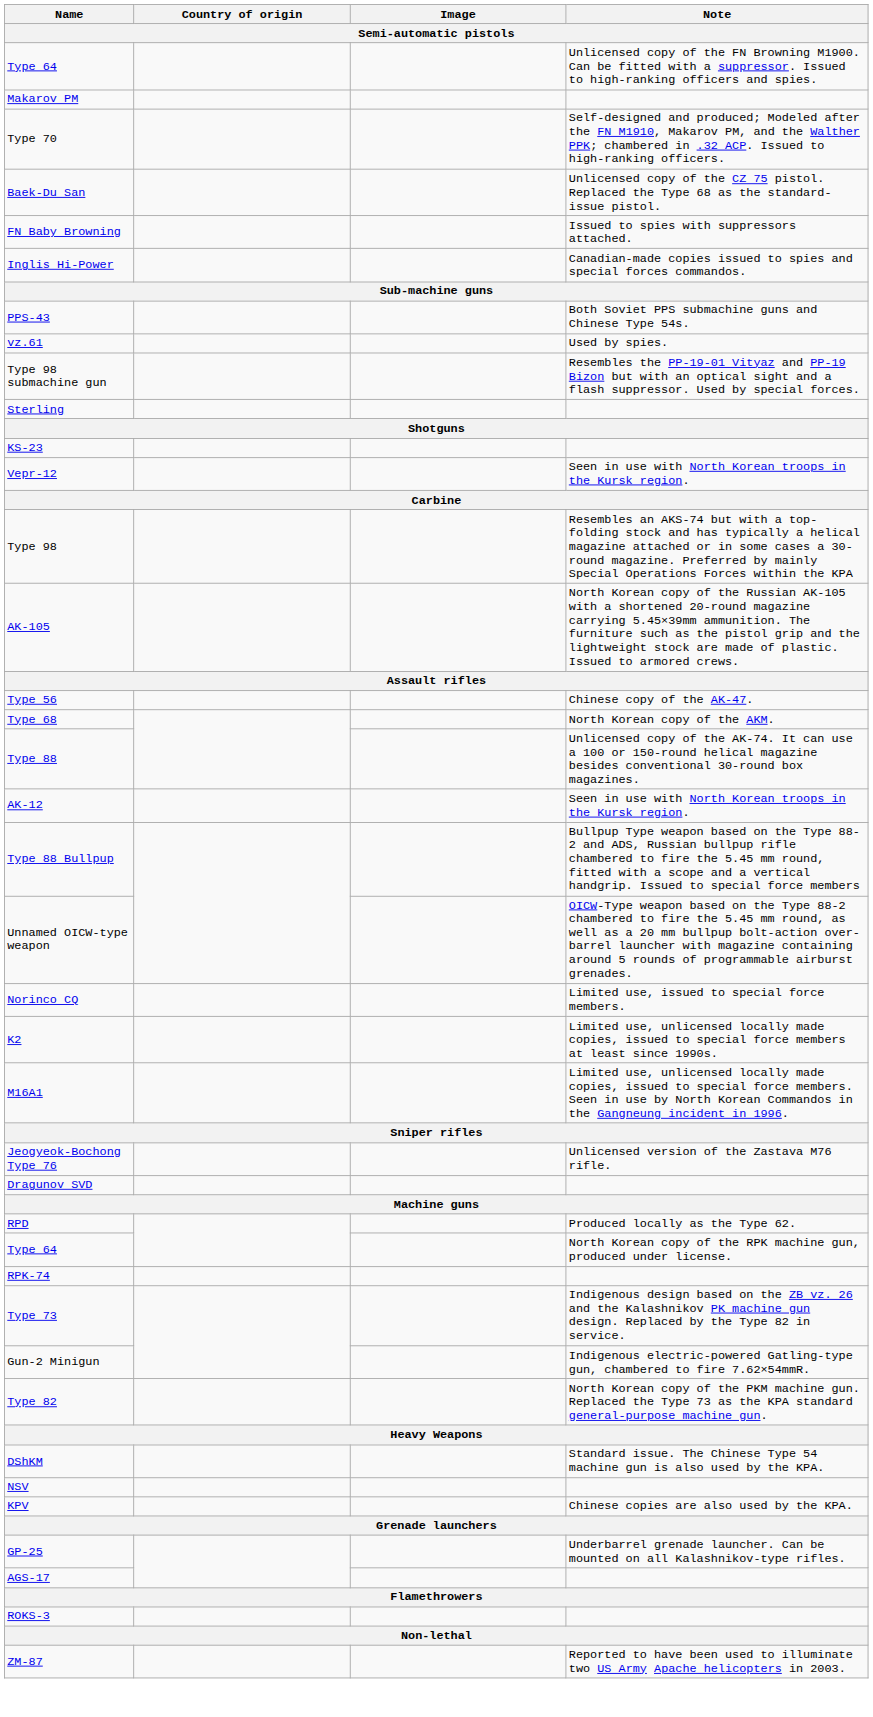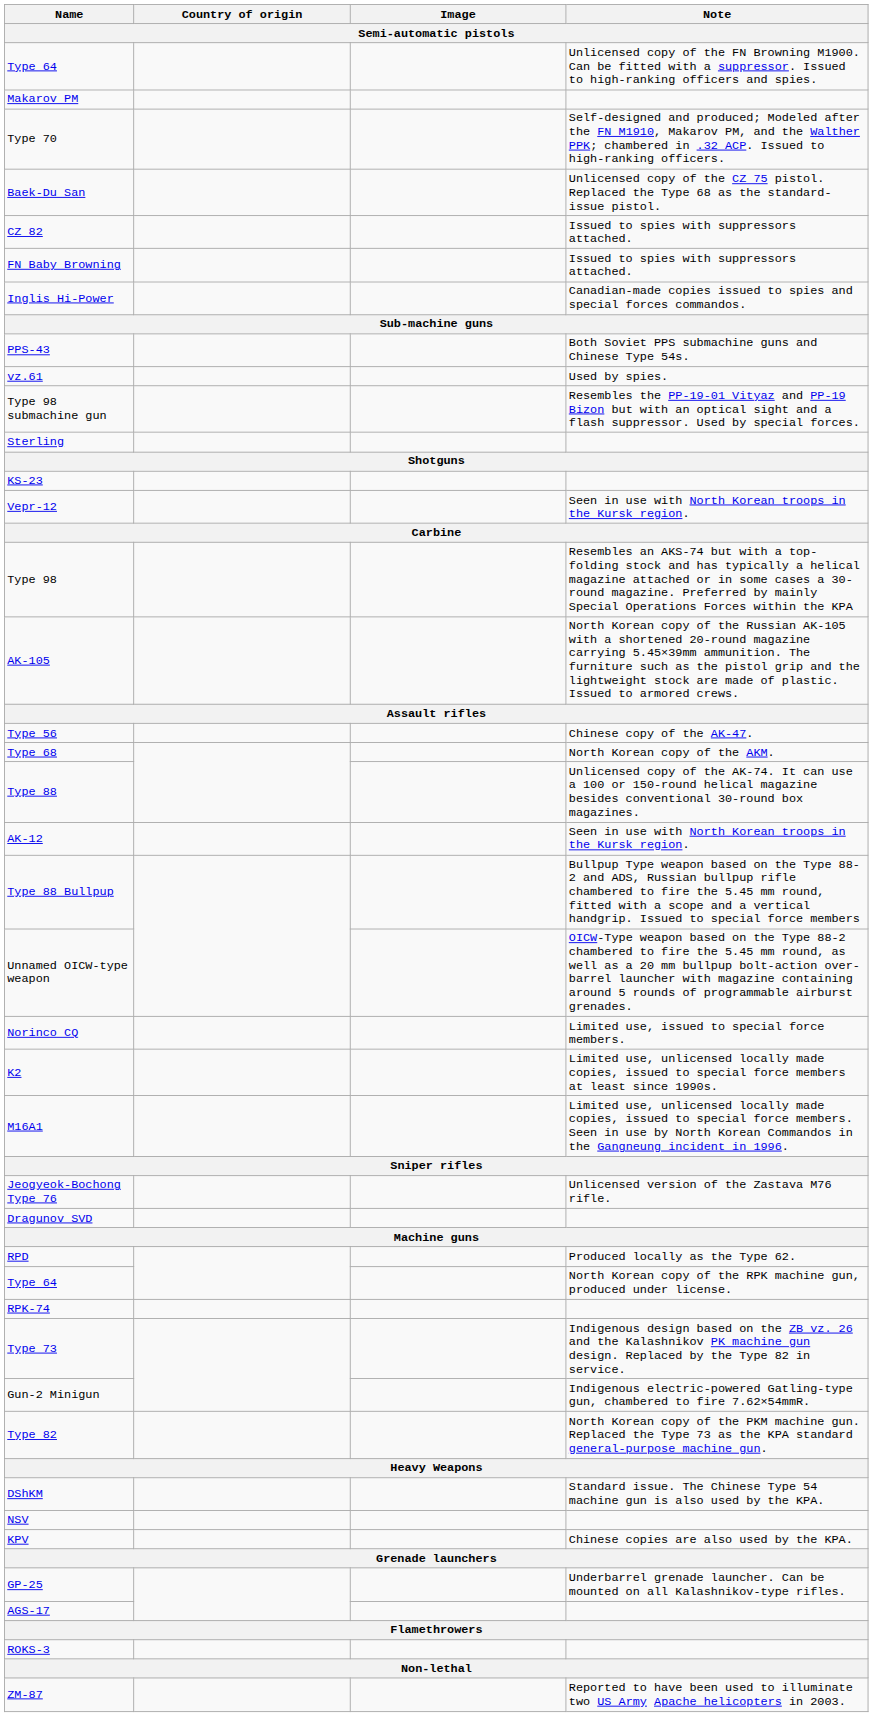+ row: CZ 82 | Issued to spies with suppressors attached.
